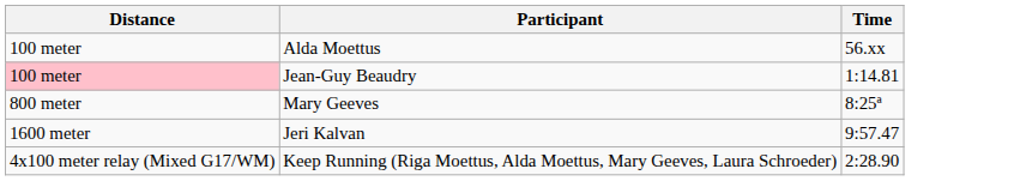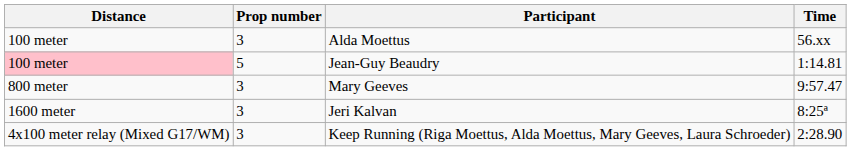+ column: Prop number | 3 | 5 | 3 | 3 | 3
Mary Geeves | Time: 8:25ª -> 9:57.47
Jeri Kalvan | Time: 9:57.47 -> 8:25ª
